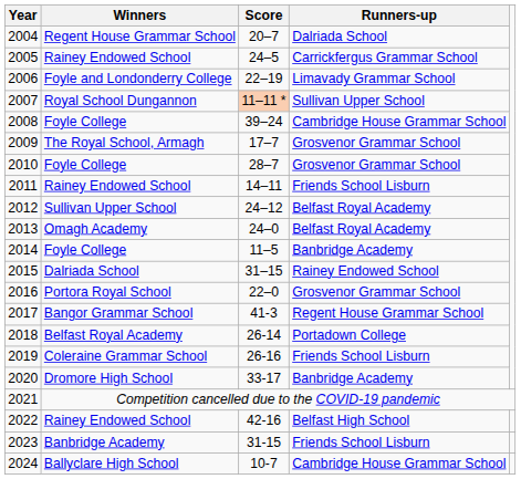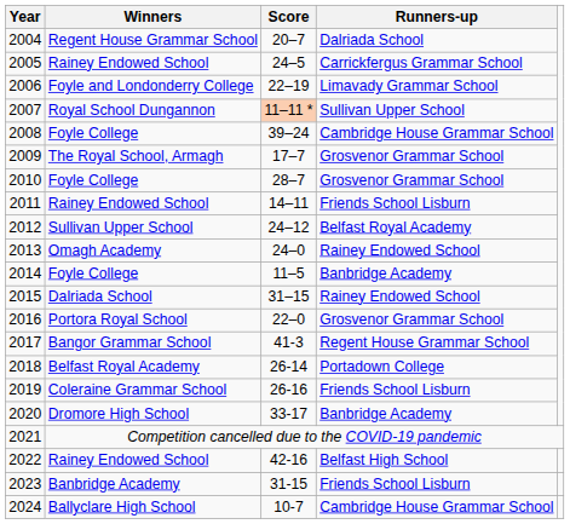2013 | Runners-up: Belfast Royal Academy -> Rainey Endowed School
